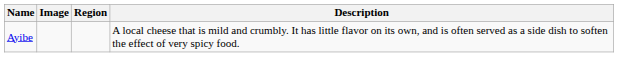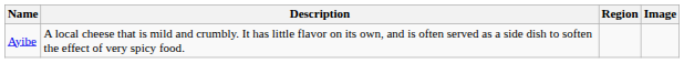columns swapped: Image <-> Description
